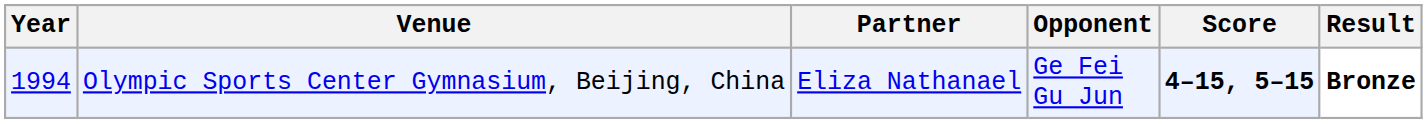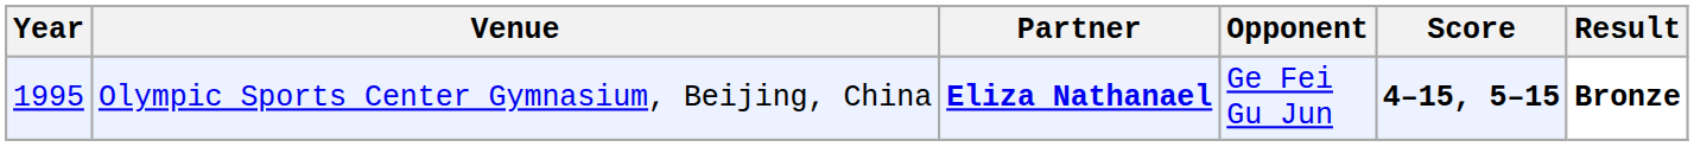Olympic Sports Center Gymnasium, Beijing, China | Year: 1994 -> 1995
Olympic Sports Center Gymnasium, Beijing, China | Partner: normal -> bold
